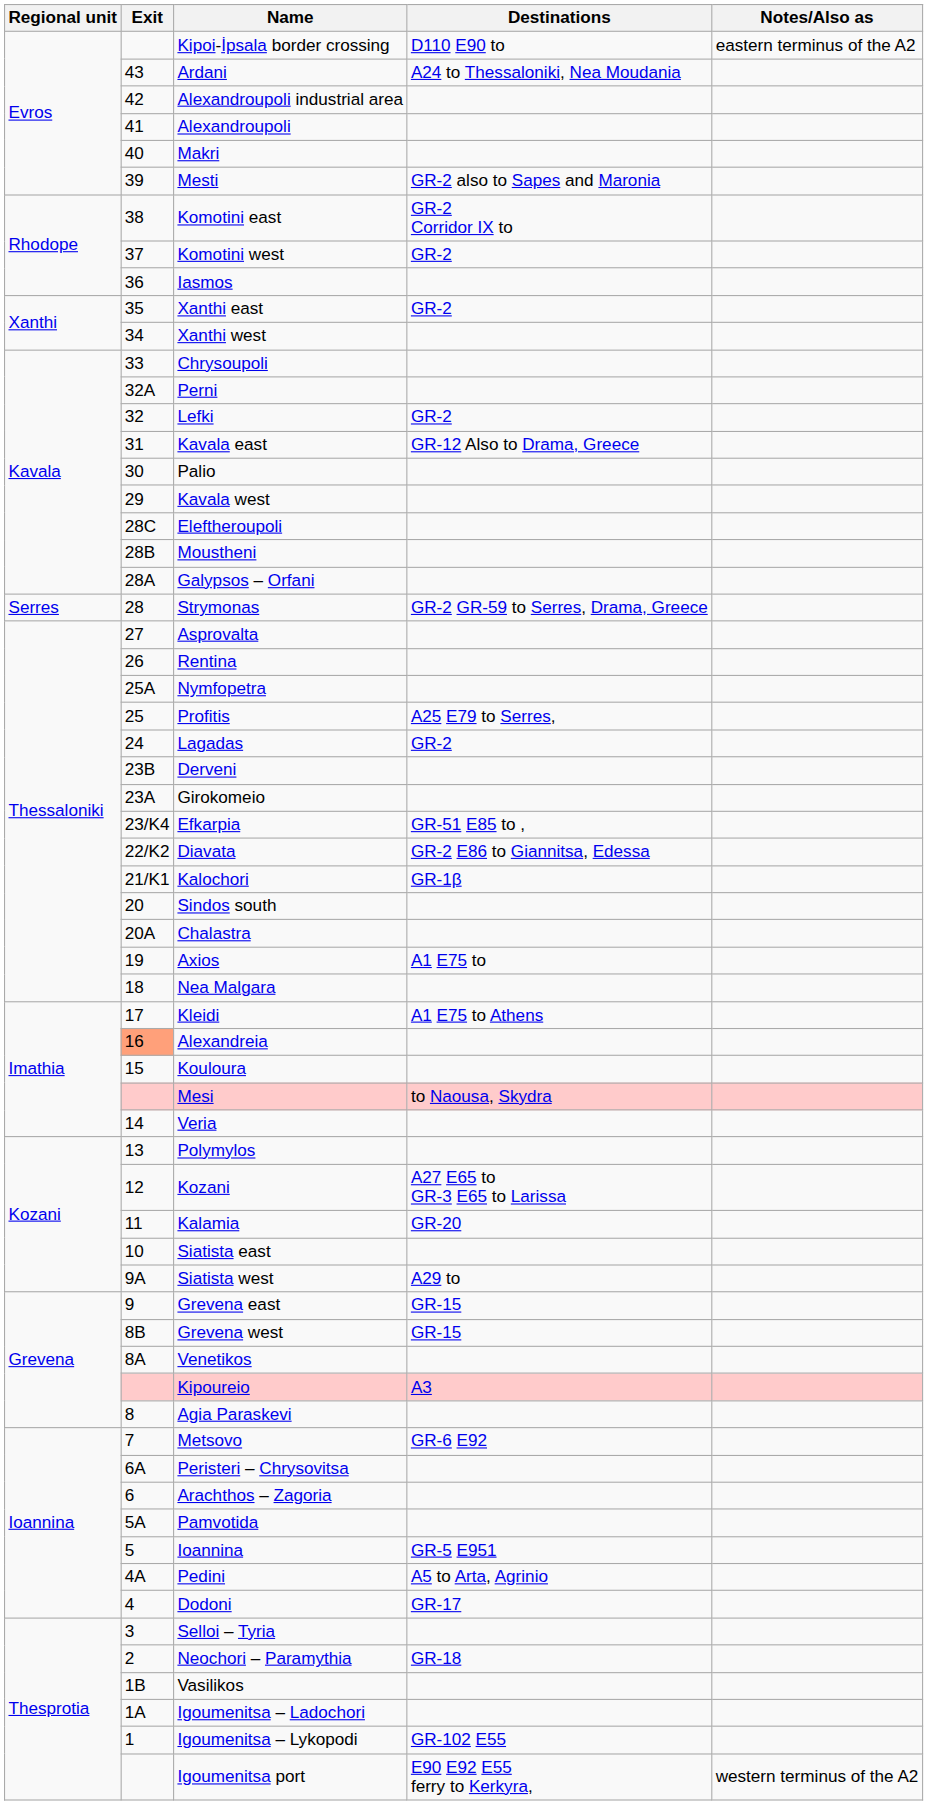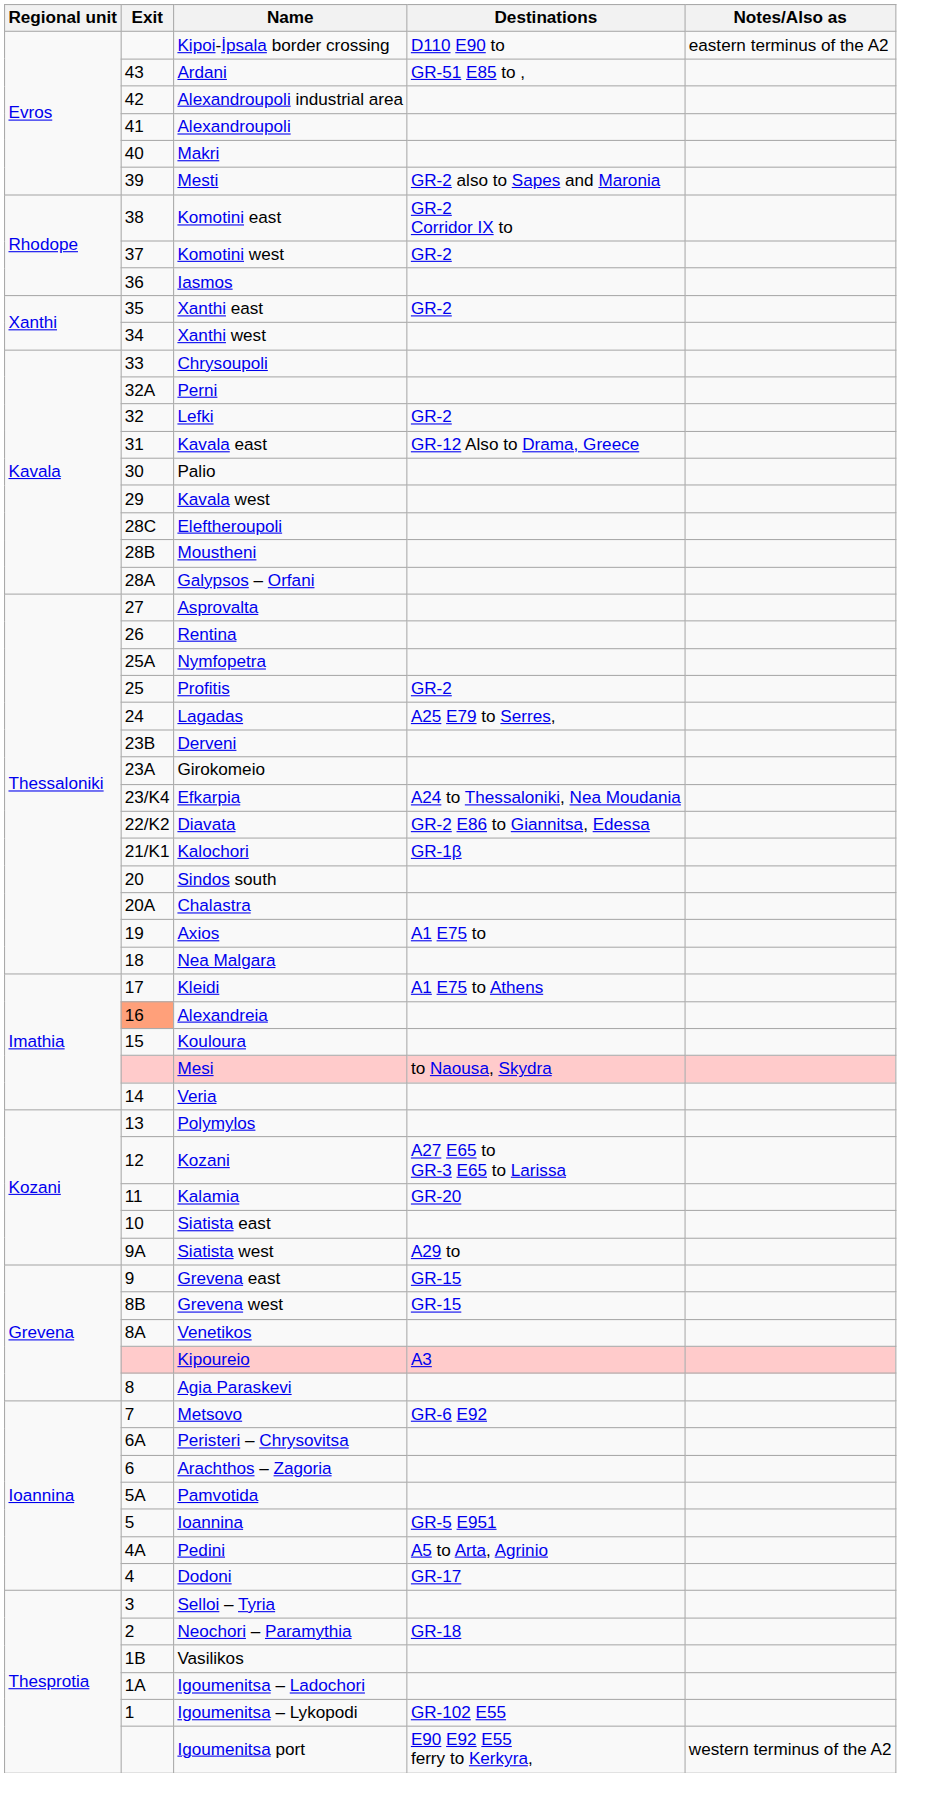Ardani | Destinations: A24 to Thessaloniki, Nea Moudania -> GR-51 E85 to ,
- row: Serres | 28 | Strymonas | GR-2 GR-59 to Serres, Drama, Greece
Profitis | Destinations: A25 E79 to Serres, -> GR-2
Lagadas | Destinations: GR-2 -> A25 E79 to Serres,
Efkarpia | Destinations: GR-51 E85 to , -> A24 to Thessaloniki, Nea Moudania
